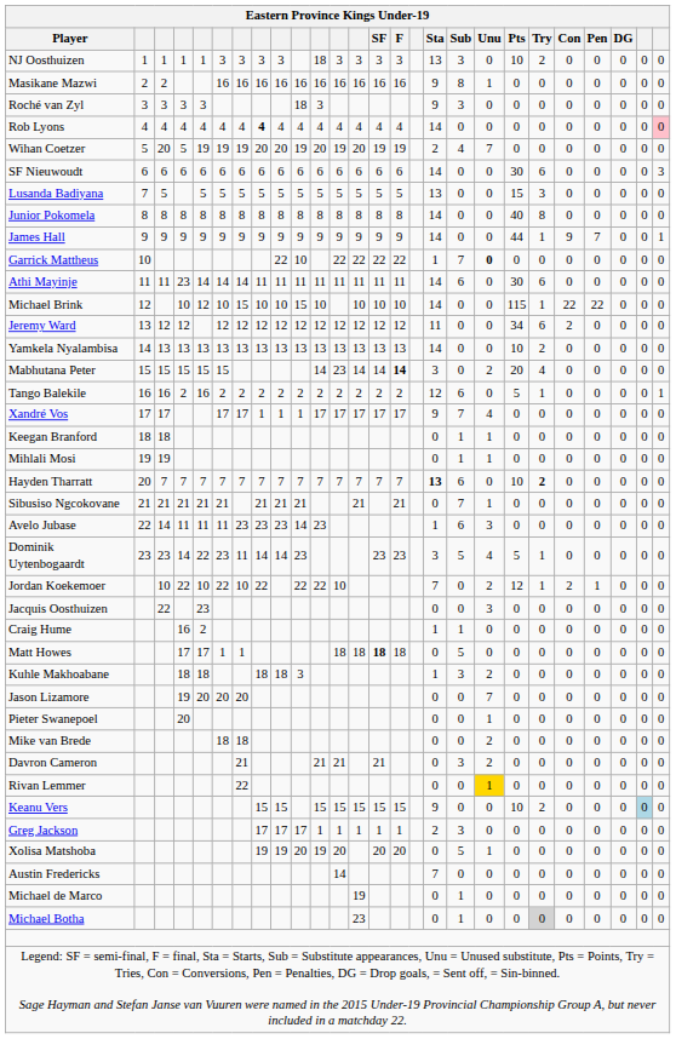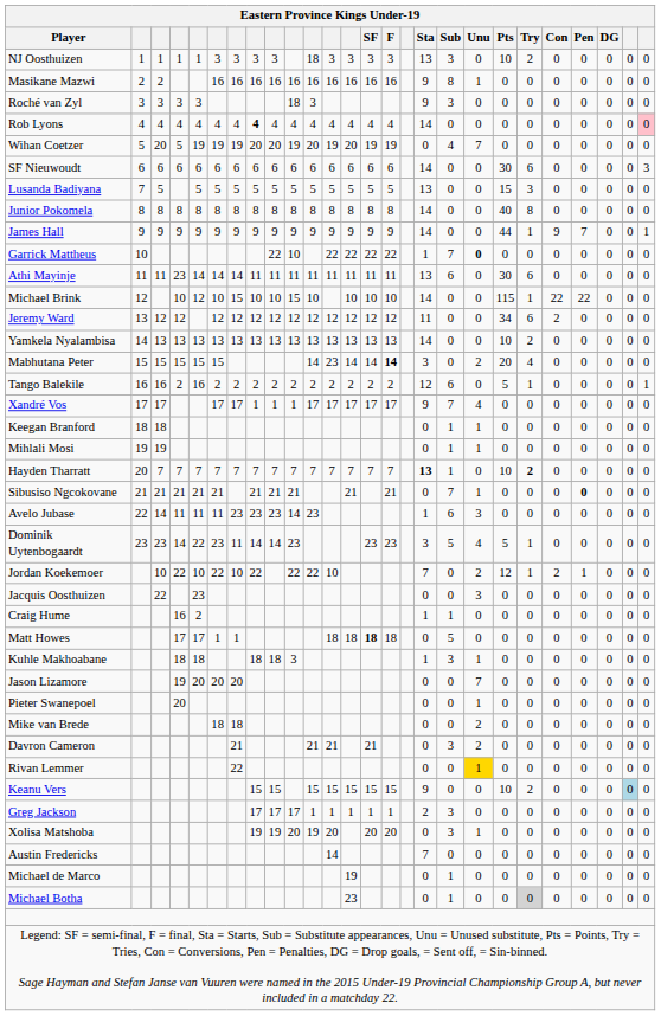Wihan Coetzer | Sta: 2 -> 0
Athi Mayinje | Sta: 14 -> 13
Hayden Tharratt | Sub: 6 -> 1
Sibusiso Ngcokovane | Pen: normal -> bold
Kuhle Makhoabane | Unu: 2 -> 1
Xolisa Matshoba | Sub: 5 -> 3
